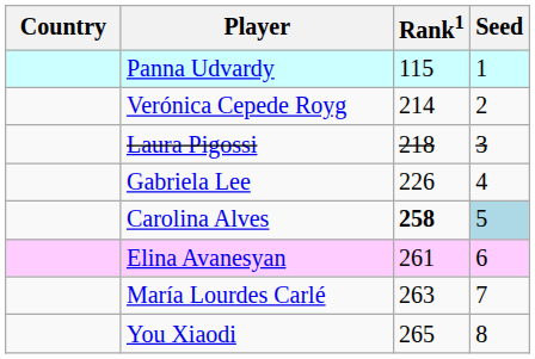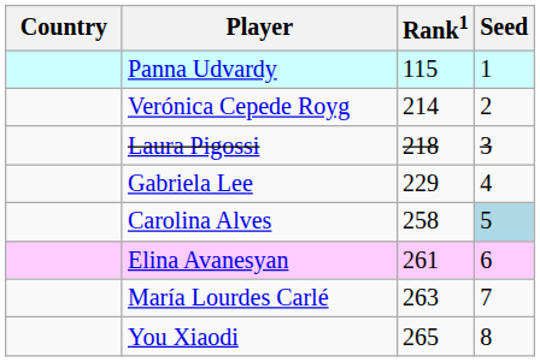Gabriela Lee | Rank1: 226 -> 229
Carolina Alves | Rank1: bold -> normal
